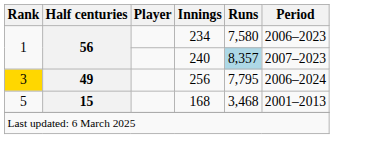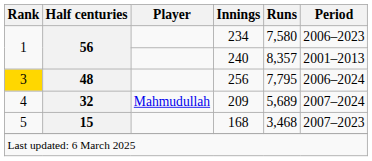240 | Runs: lightblue background -> no background
240 | Period: 2007–2023 -> 2001–2013
256 | Half centuries: 49 -> 48
+ row: 4 | 32 | Mahmudullah | 209 | 5,689 | 2007–2024
168 | Period: 2001–2013 -> 2007–2023
